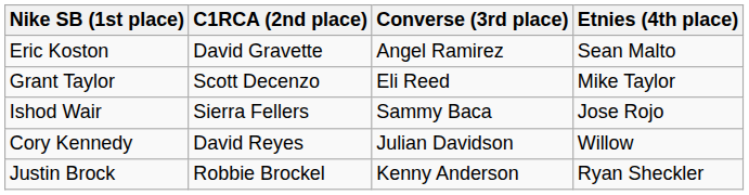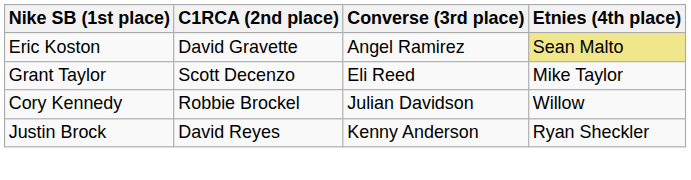Eric Koston | Etnies (4th place): no background -> khaki background
- row: Ishod Wair | Sierra Fellers | Sammy Baca | Jose Rojo
Cory Kennedy | C1RCA (2nd place): David Reyes -> Robbie Brockel
Justin Brock | C1RCA (2nd place): Robbie Brockel -> David Reyes
